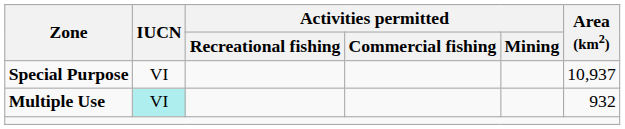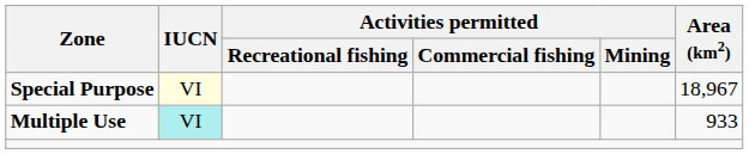Special Purpose | IUCN: no background -> lightyellow background
Special Purpose | Area (km2): 10,937 -> 18,967
Multiple Use | Area (km2): 932 -> 933
